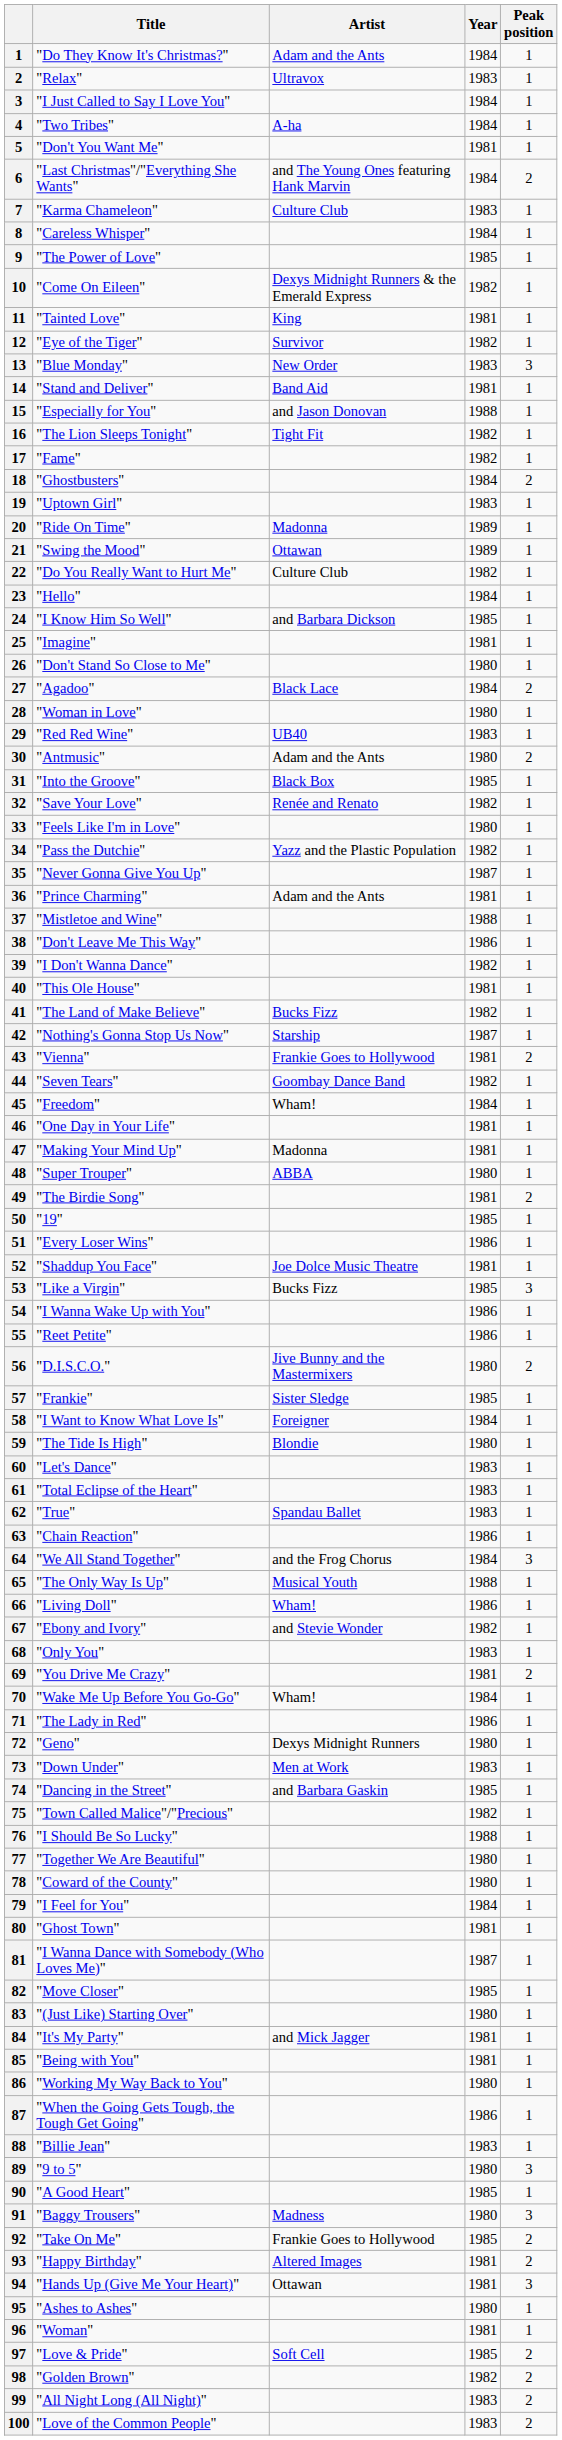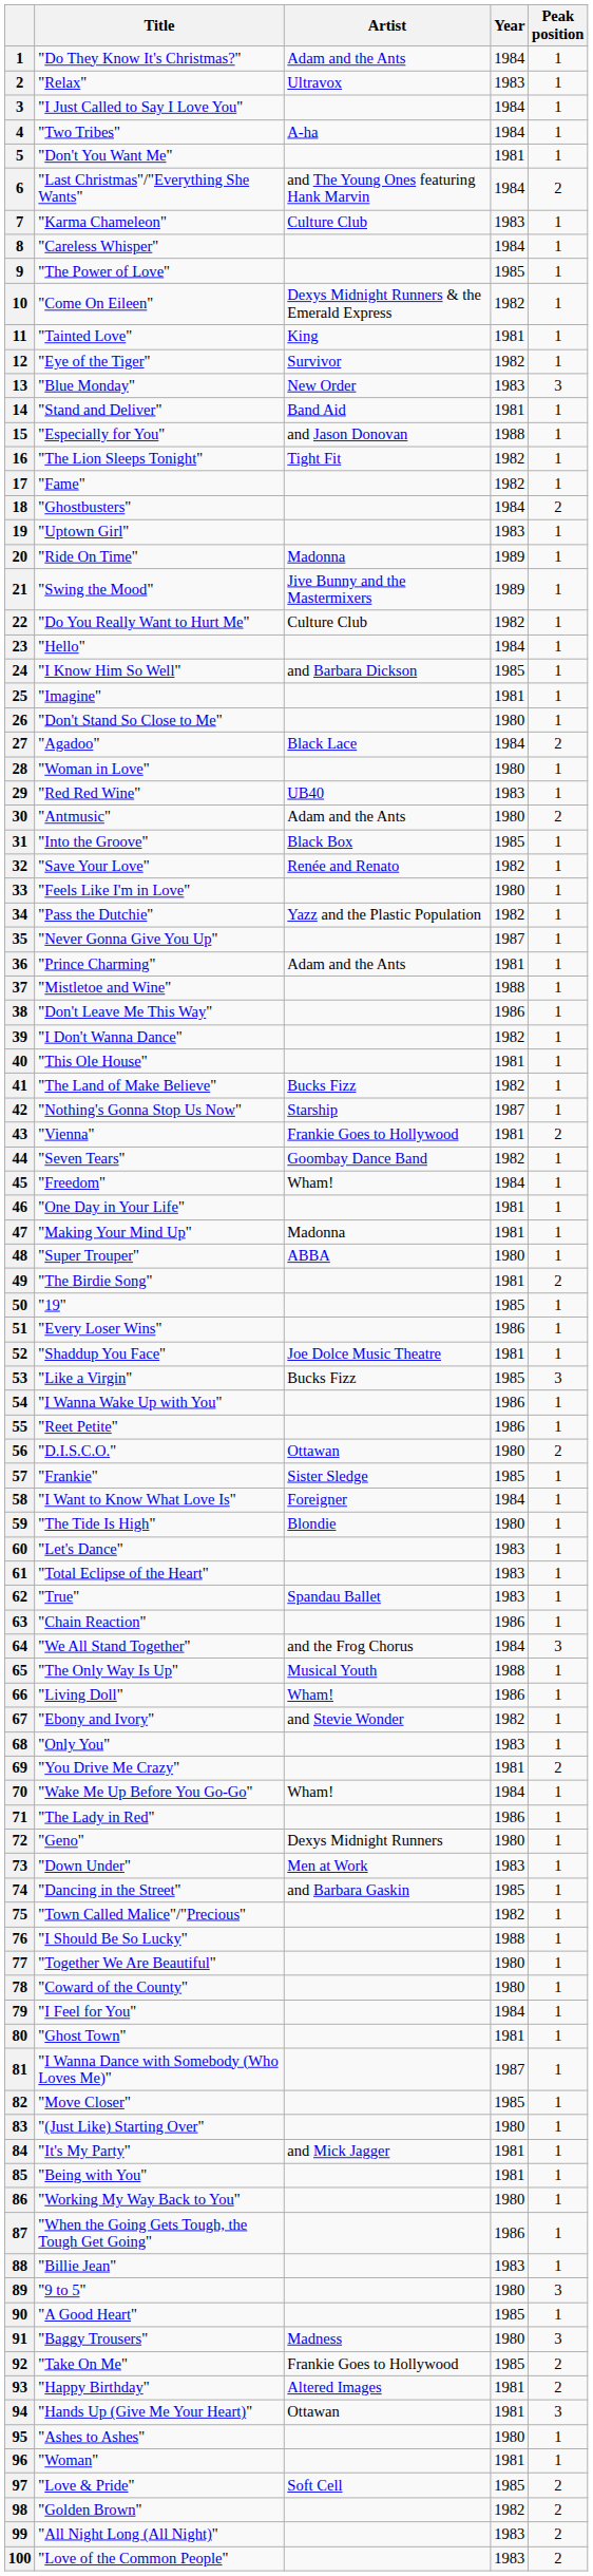"Swing the Mood" | Artist: Ottawan -> Jive Bunny and the Mastermixers
"D.I.S.C.O." | Artist: Jive Bunny and the Mastermixers -> Ottawan
